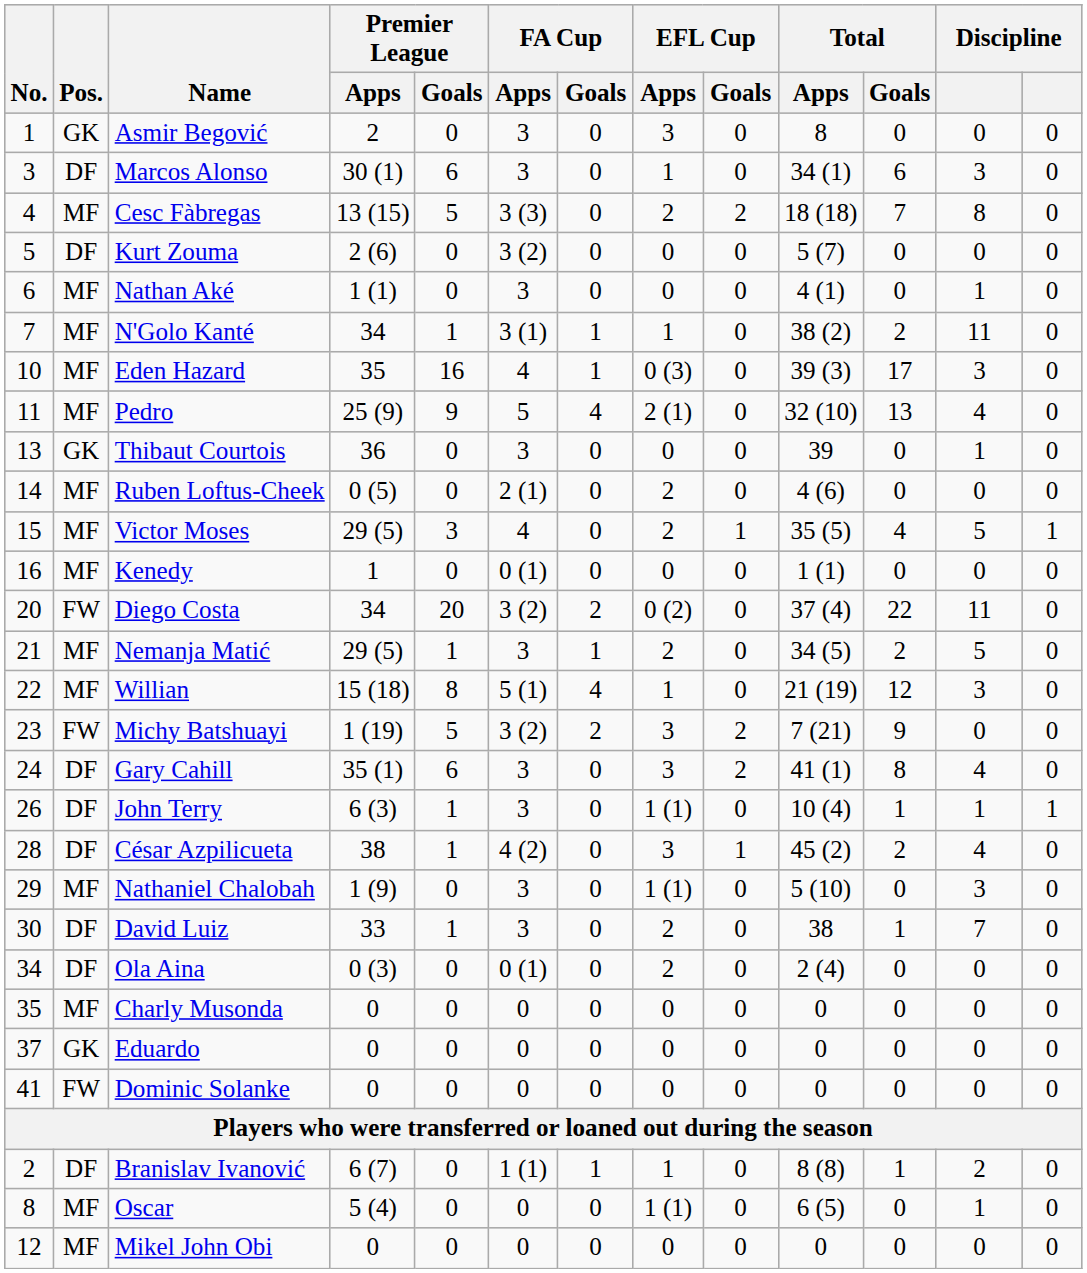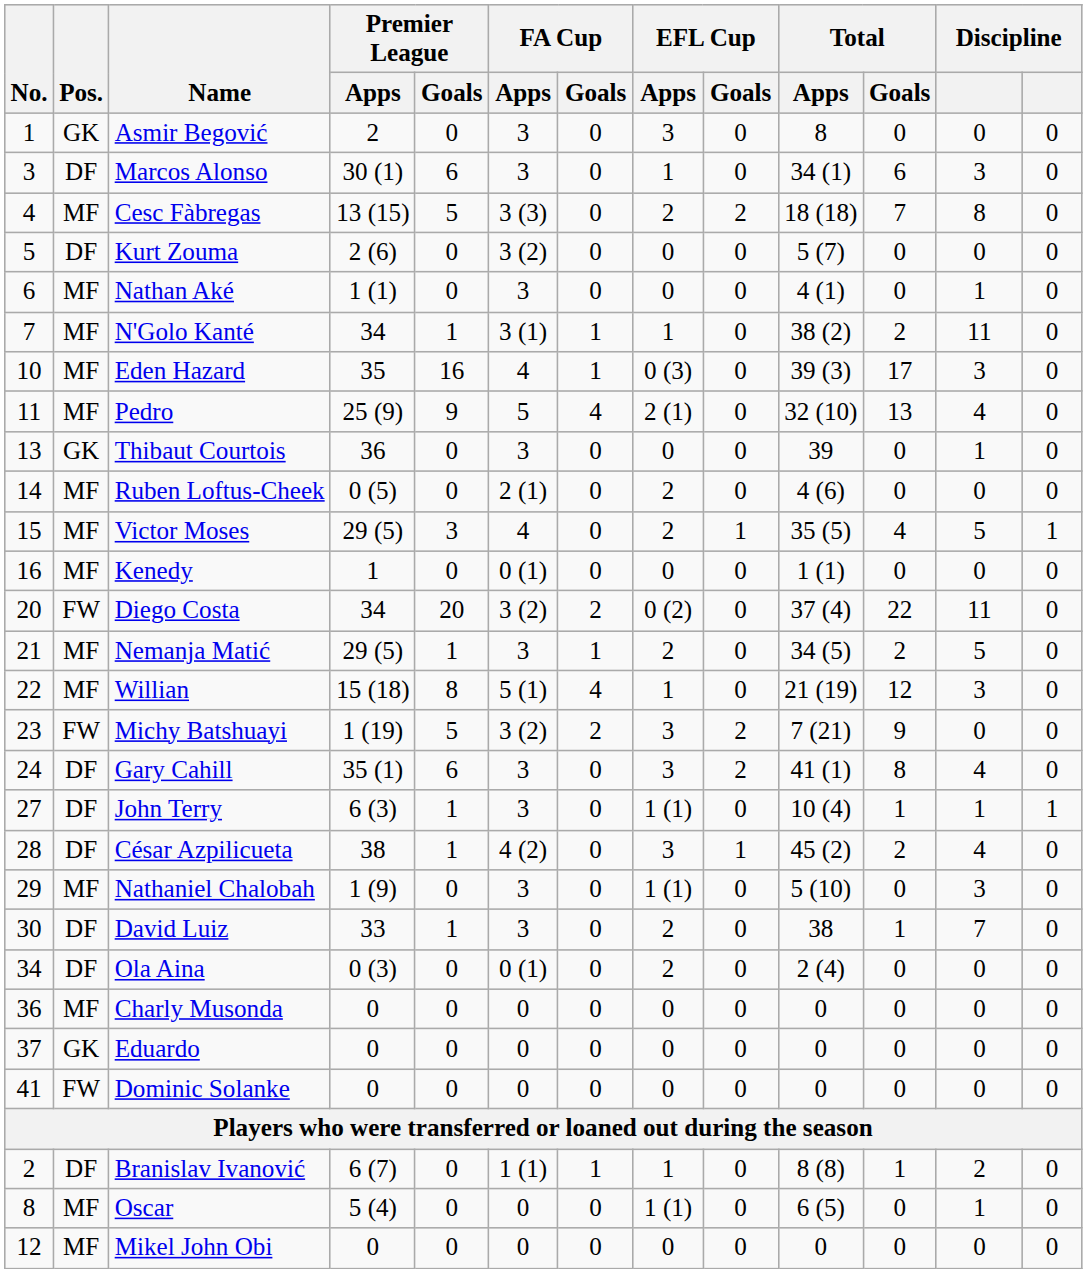John Terry | No.: 26 -> 27
Charly Musonda | No.: 35 -> 36
